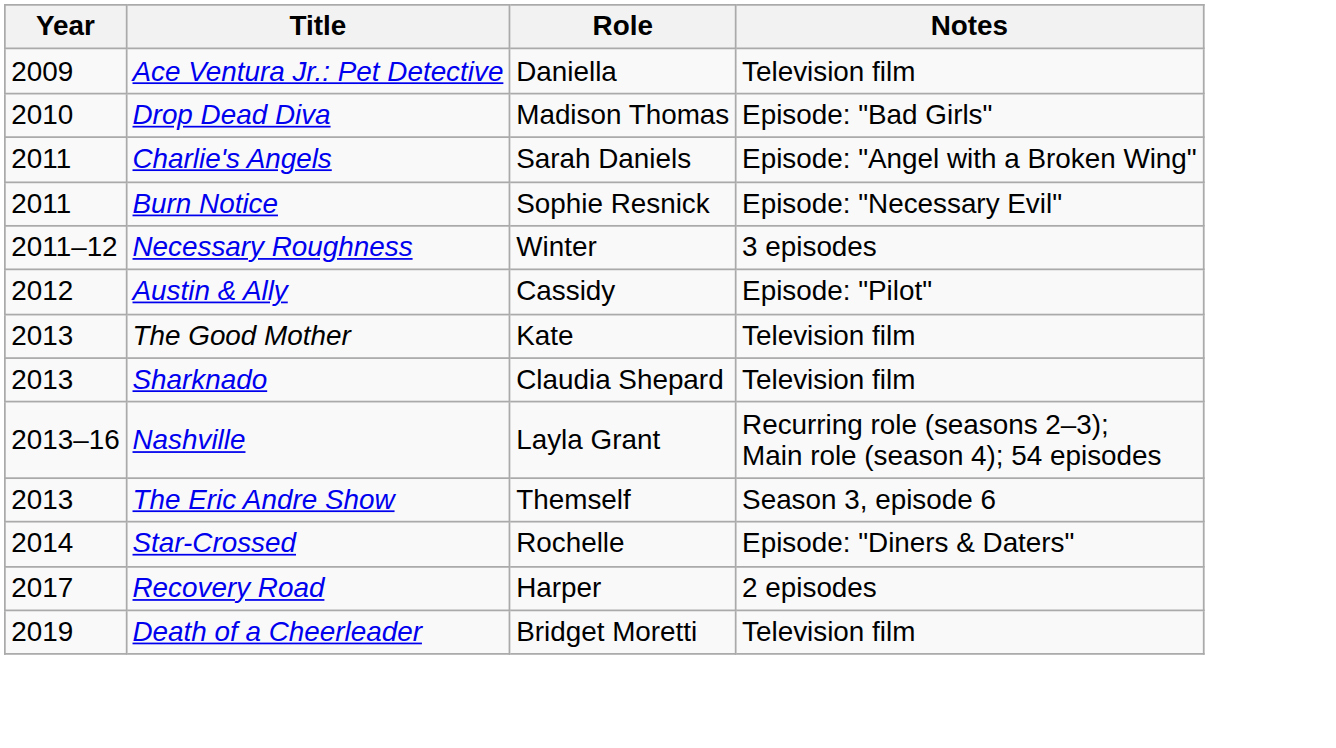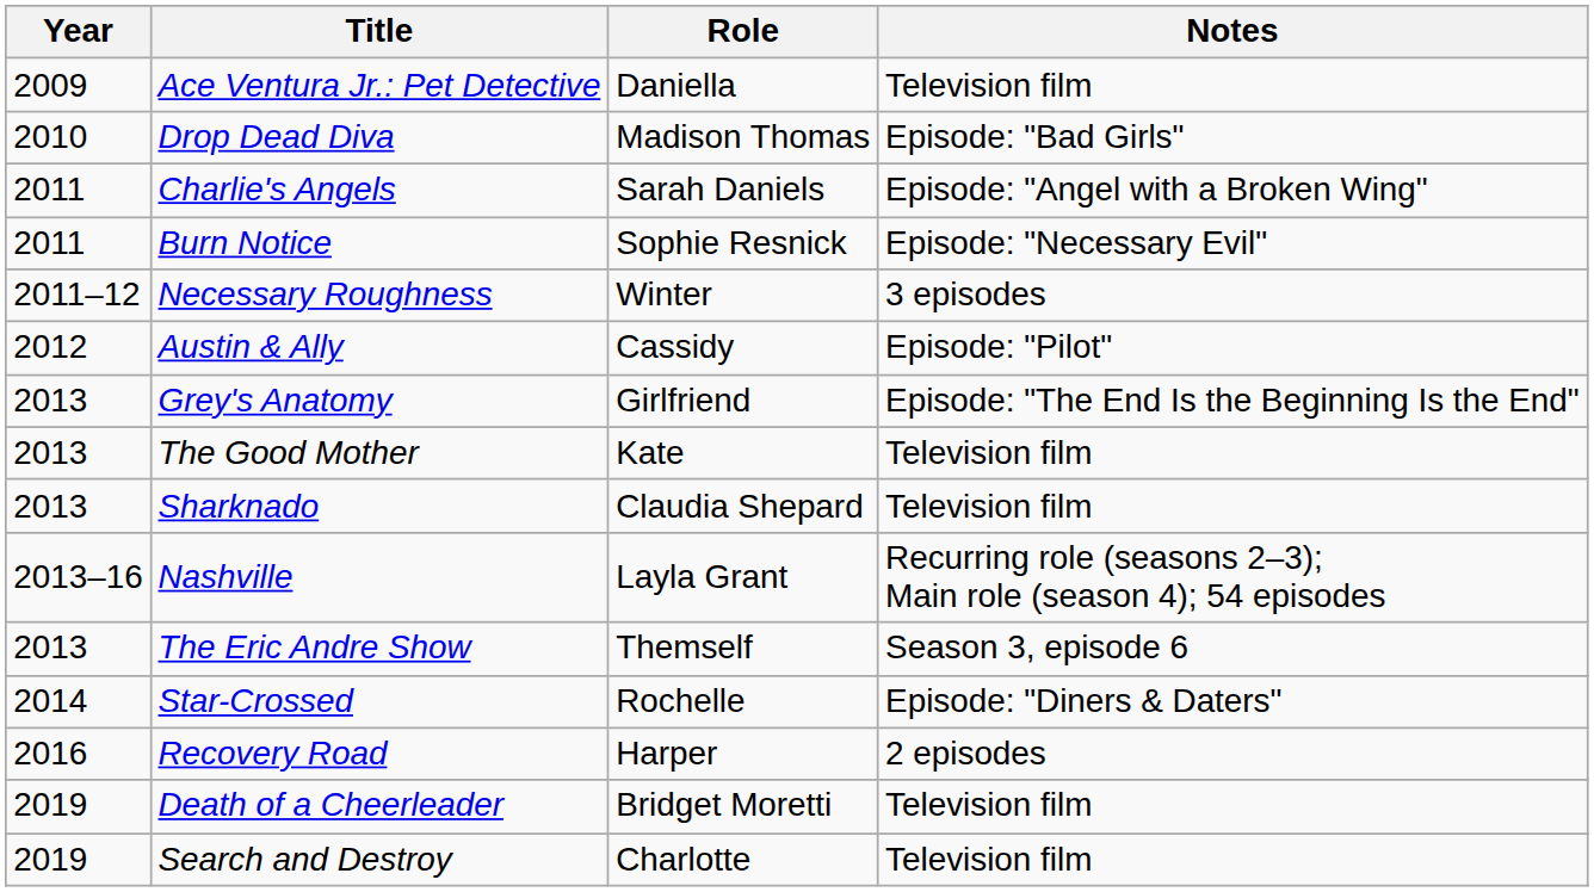+ row: 2013 | Grey's Anatomy | Girlfriend | Episode: "The End Is the Beginning Is the End"
Recovery Road | Year: 2017 -> 2016
+ row: 2019 | Search and Destroy | Charlotte | Television film
